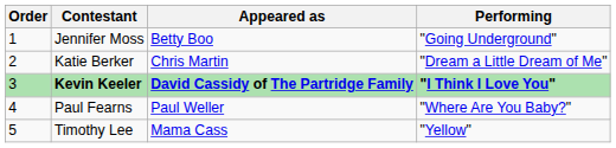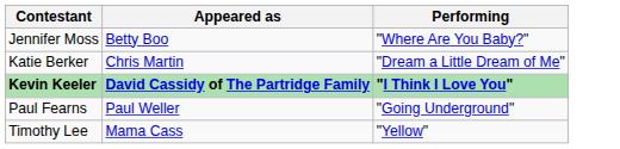- column: Order | 1 | 2 | 3 | 4 | 5
Jennifer Moss | Performing: "Going Underground" -> "Where Are You Baby?"
Paul Fearns | Performing: "Where Are You Baby?" -> "Going Underground"
